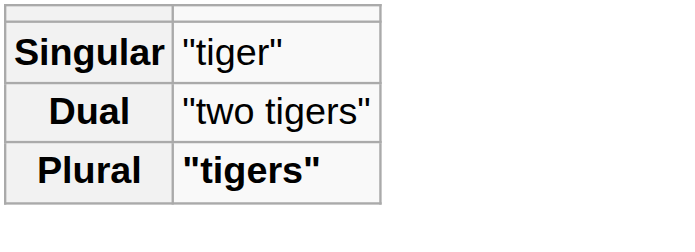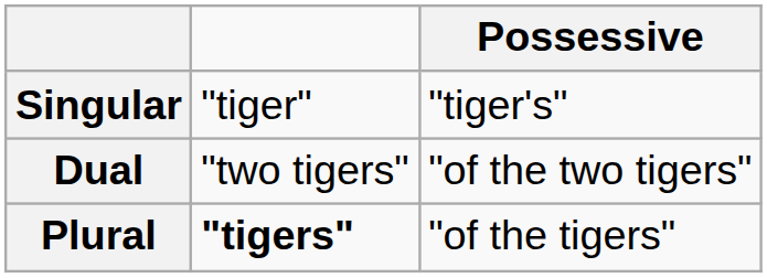+ column: Possessive | "tiger's" | "of the two tigers" | "of the tigers"
